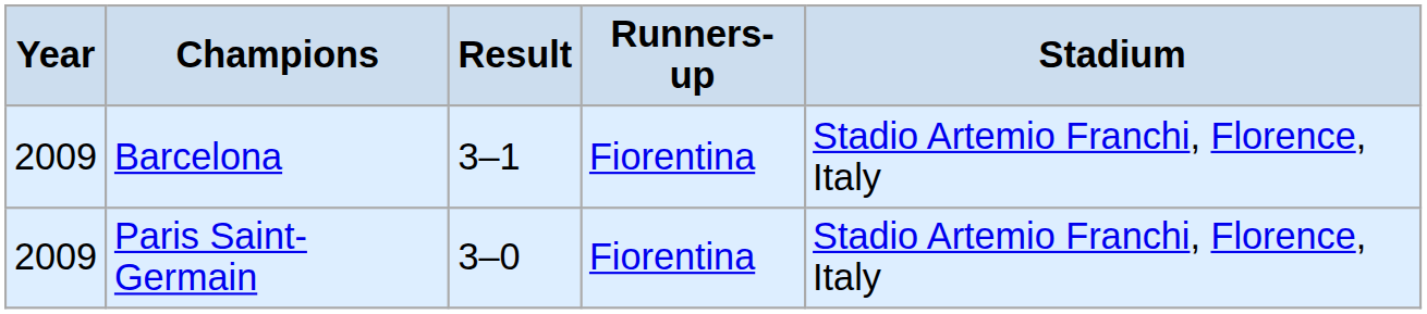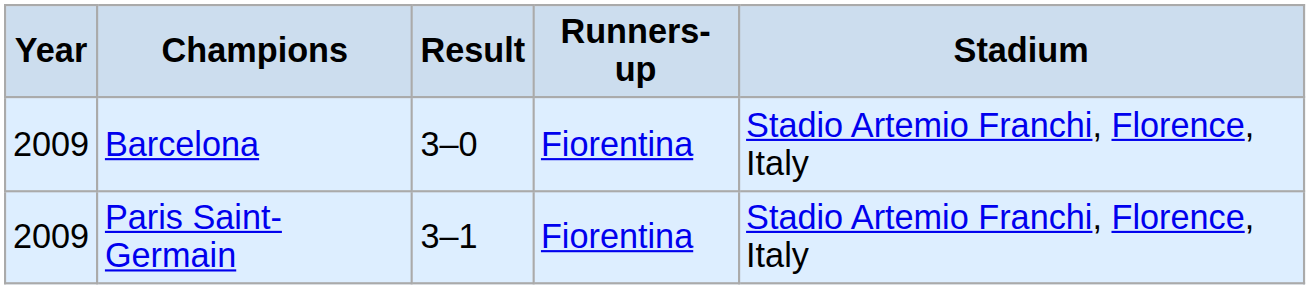Barcelona | Result: 3–1 -> 3–0
Paris Saint-Germain | Result: 3–0 -> 3–1
